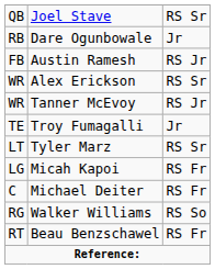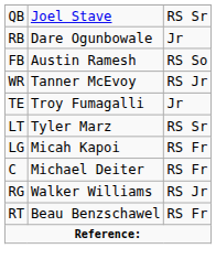Austin Ramesh | column 3: RS Jr -> RS So
- row: WR | Alex Erickson | RS Sr
Walker Williams | column 3: RS So -> RS Jr
